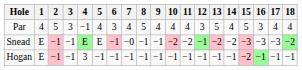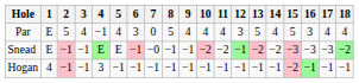Par | 1: 4 -> E
Par | 3: 3 -> 4
Par | 7: 4 -> 0
Hogan | 1: E -> 4
